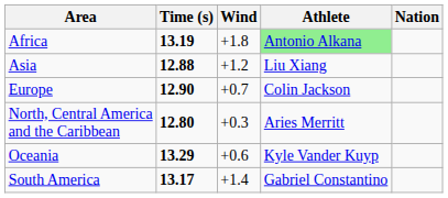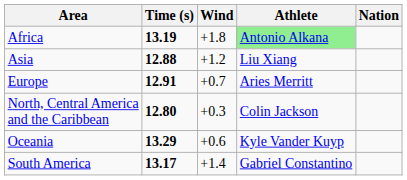Europe | Time (s): 12.90 -> 12.91
Europe | Athlete: Colin Jackson -> Aries Merritt
North, Central America and the Caribbean | Athlete: Aries Merritt -> Colin Jackson
